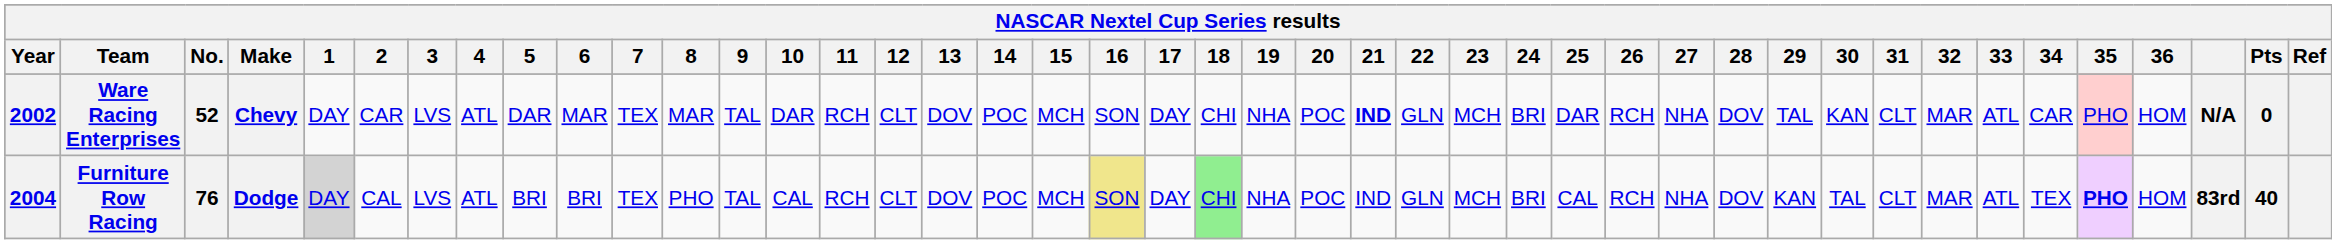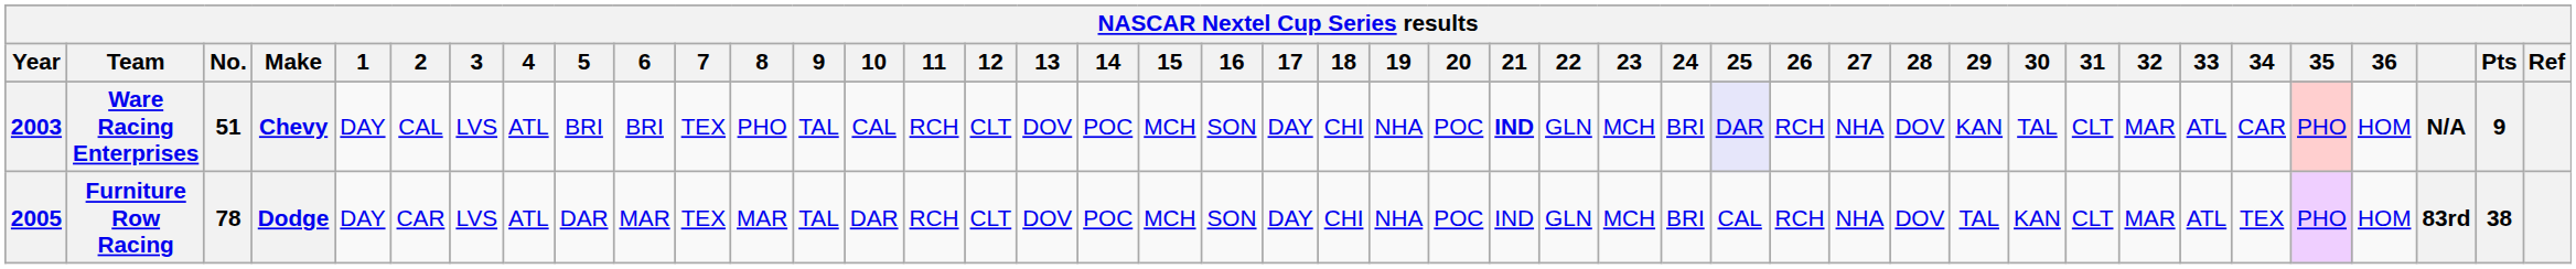Ware Racing Enterprises | Year: 2002 -> 2003
Ware Racing Enterprises | No.: 52 -> 51
Ware Racing Enterprises | 2: CAR -> CAL
Ware Racing Enterprises | 5: DAR -> BRI
Ware Racing Enterprises | 6: MAR -> BRI
Ware Racing Enterprises | 8: MAR -> PHO
Ware Racing Enterprises | 10: DAR -> CAL
Ware Racing Enterprises | 25: no background -> lavender background
Ware Racing Enterprises | 29: TAL -> KAN
Ware Racing Enterprises | 30: KAN -> TAL
Ware Racing Enterprises | Pts: 0 -> 9
Furniture Row Racing | Year: 2004 -> 2005
Furniture Row Racing | No.: 76 -> 78
Furniture Row Racing | 1: lightgrey background -> no background
Furniture Row Racing | 2: CAL -> CAR
Furniture Row Racing | 5: BRI -> DAR
Furniture Row Racing | 6: BRI -> MAR
Furniture Row Racing | 8: PHO -> MAR
Furniture Row Racing | 10: CAL -> DAR
Furniture Row Racing | 16: khaki background -> no background
Furniture Row Racing | 18: lightgreen background -> no background
Furniture Row Racing | 29: KAN -> TAL
Furniture Row Racing | 30: TAL -> KAN
Furniture Row Racing | 35: bold -> normal
Furniture Row Racing | Pts: 40 -> 38
